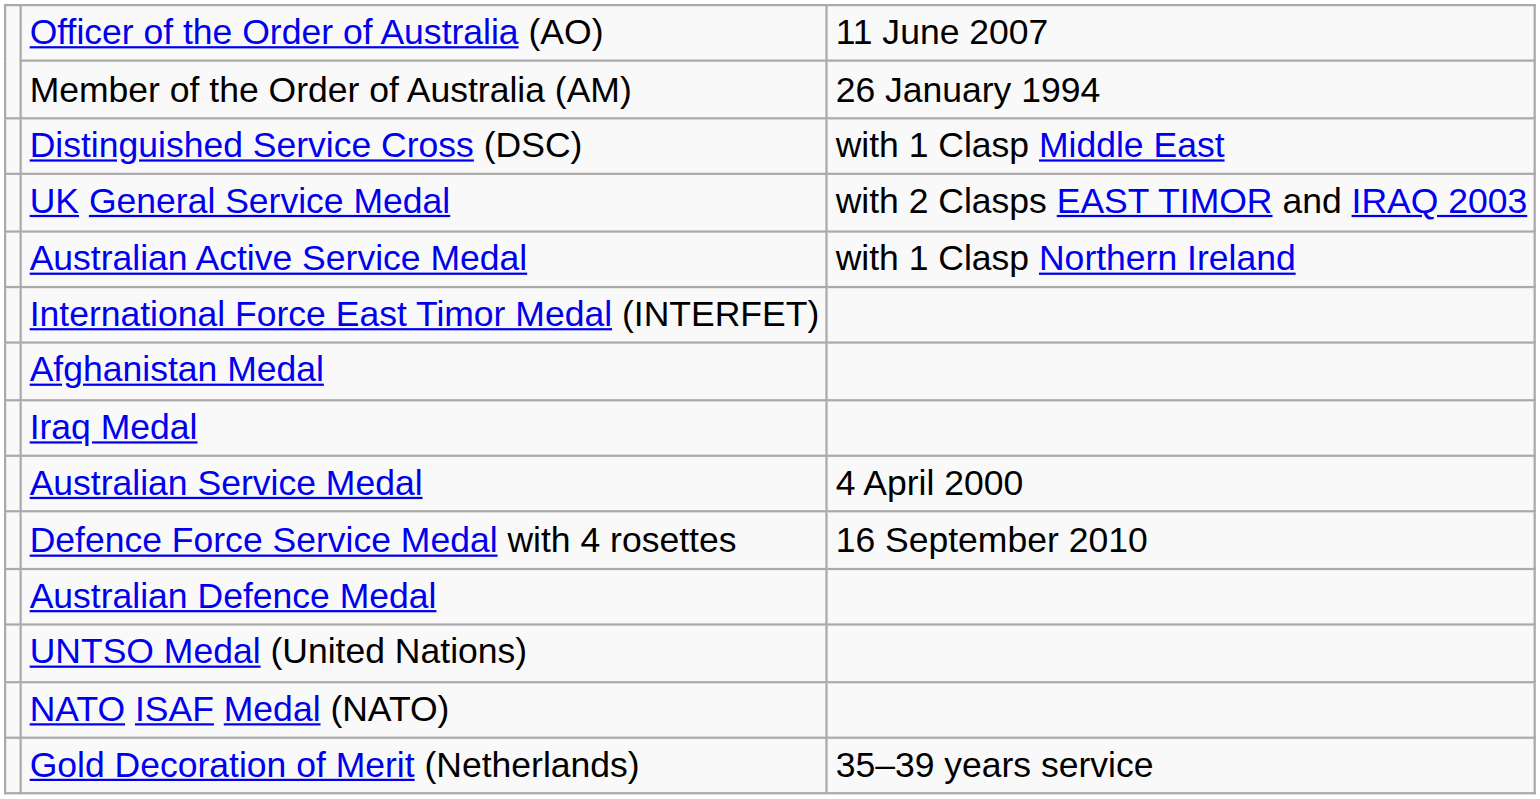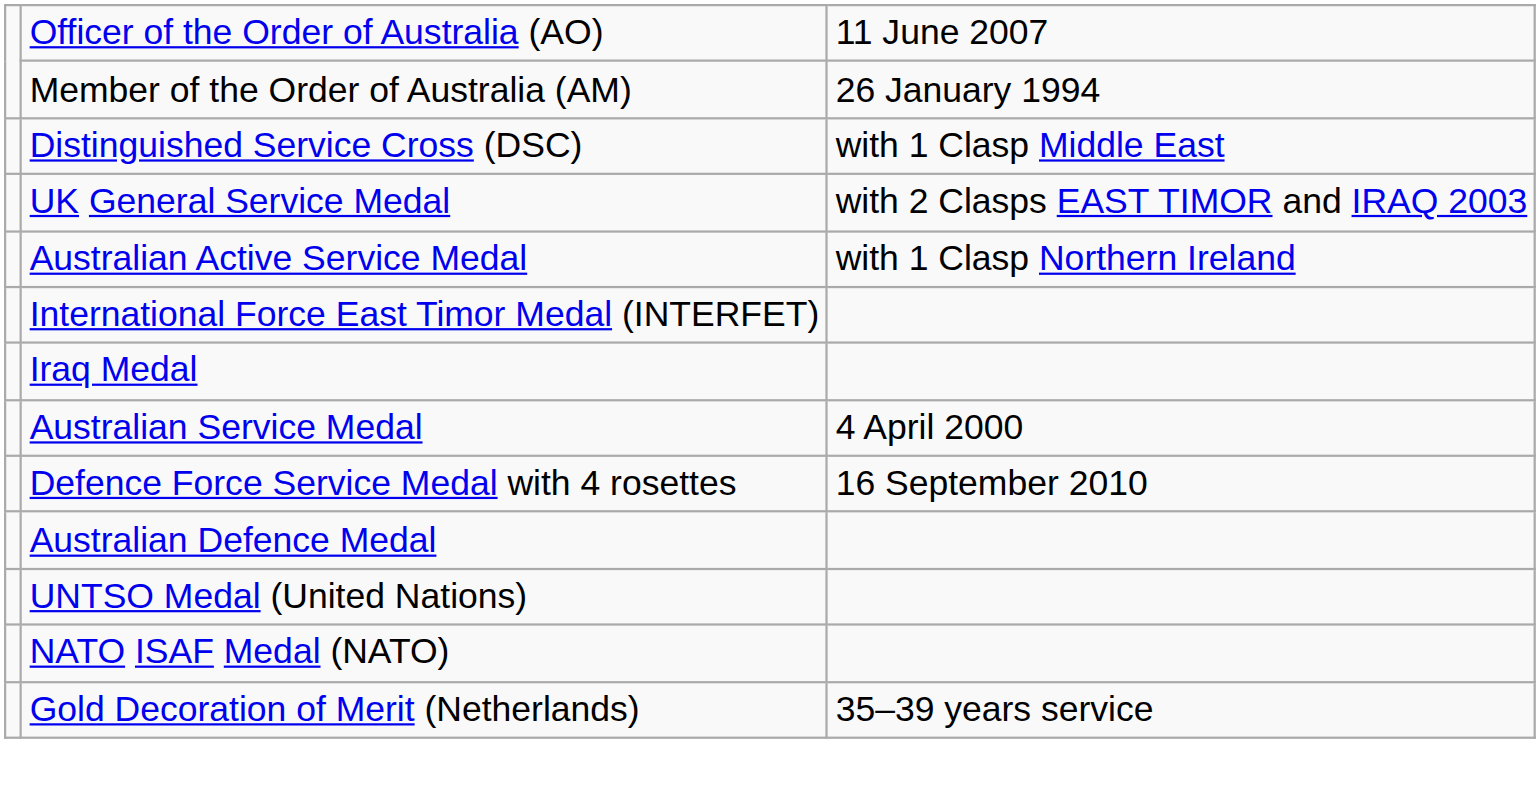- row: Afghanistan Medal
